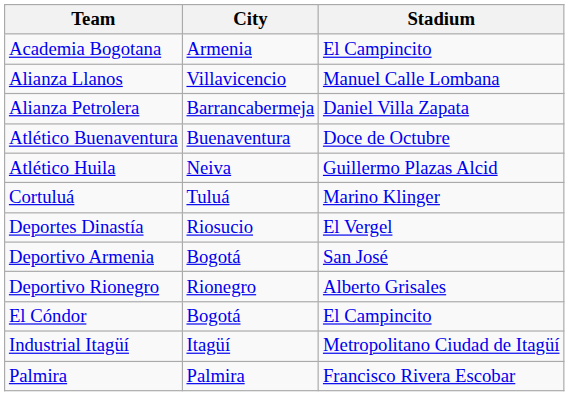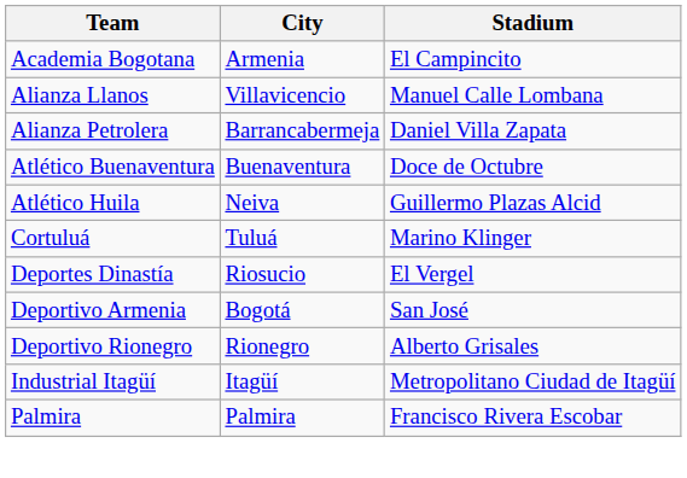- row: El Cóndor | Bogotá | El Campincito
